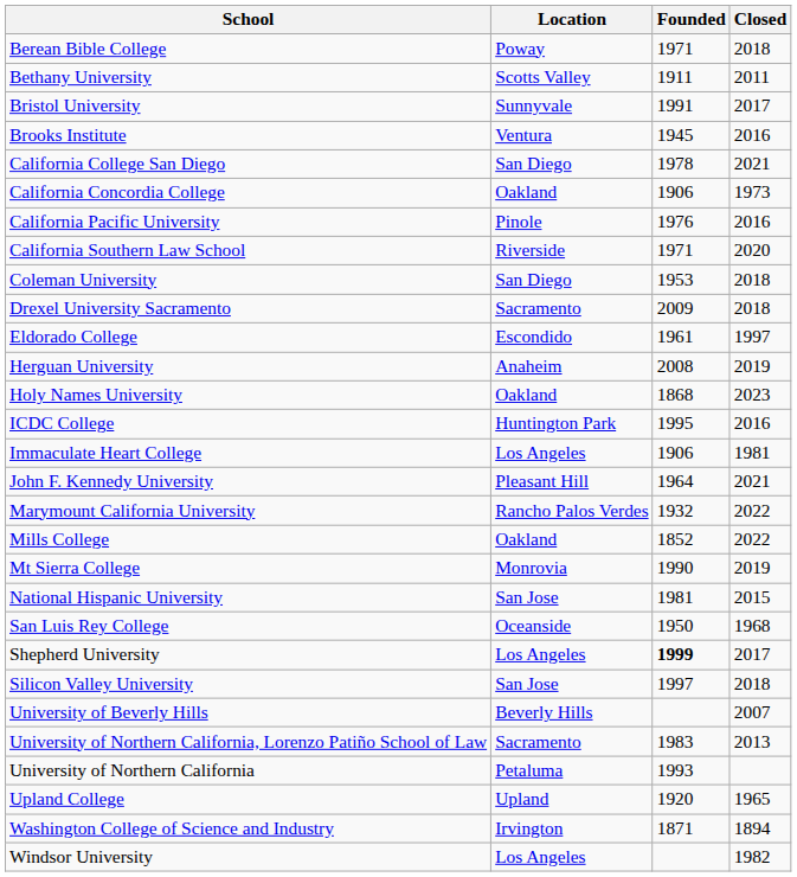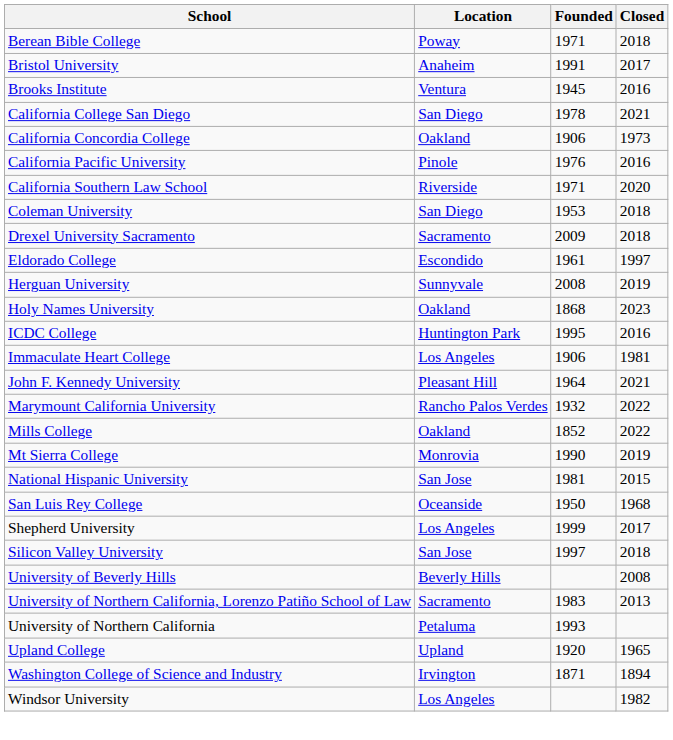- row: Bethany University | Scotts Valley | 1911 | 2011
Bristol University | Location: Sunnyvale -> Anaheim
Herguan University | Location: Anaheim -> Sunnyvale
Shepherd University | Founded: bold -> normal
University of Beverly Hills | Closed: 2007 -> 2008
